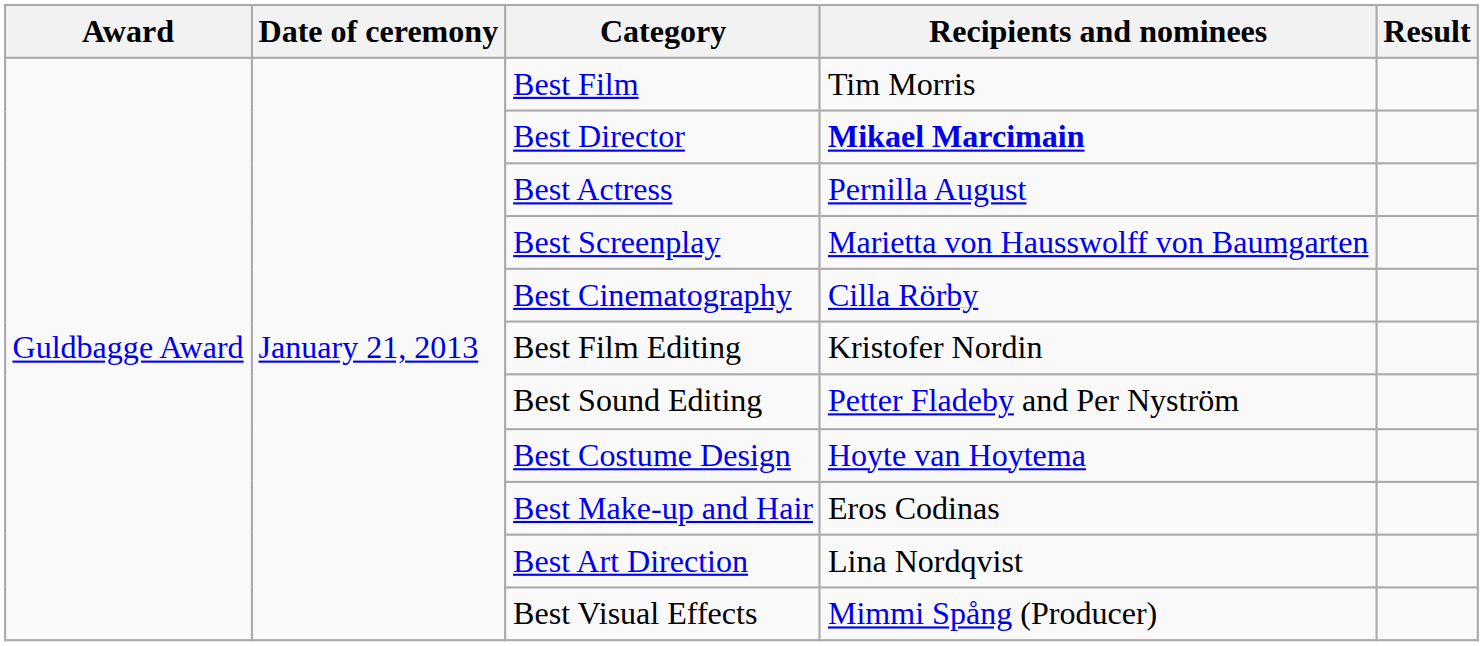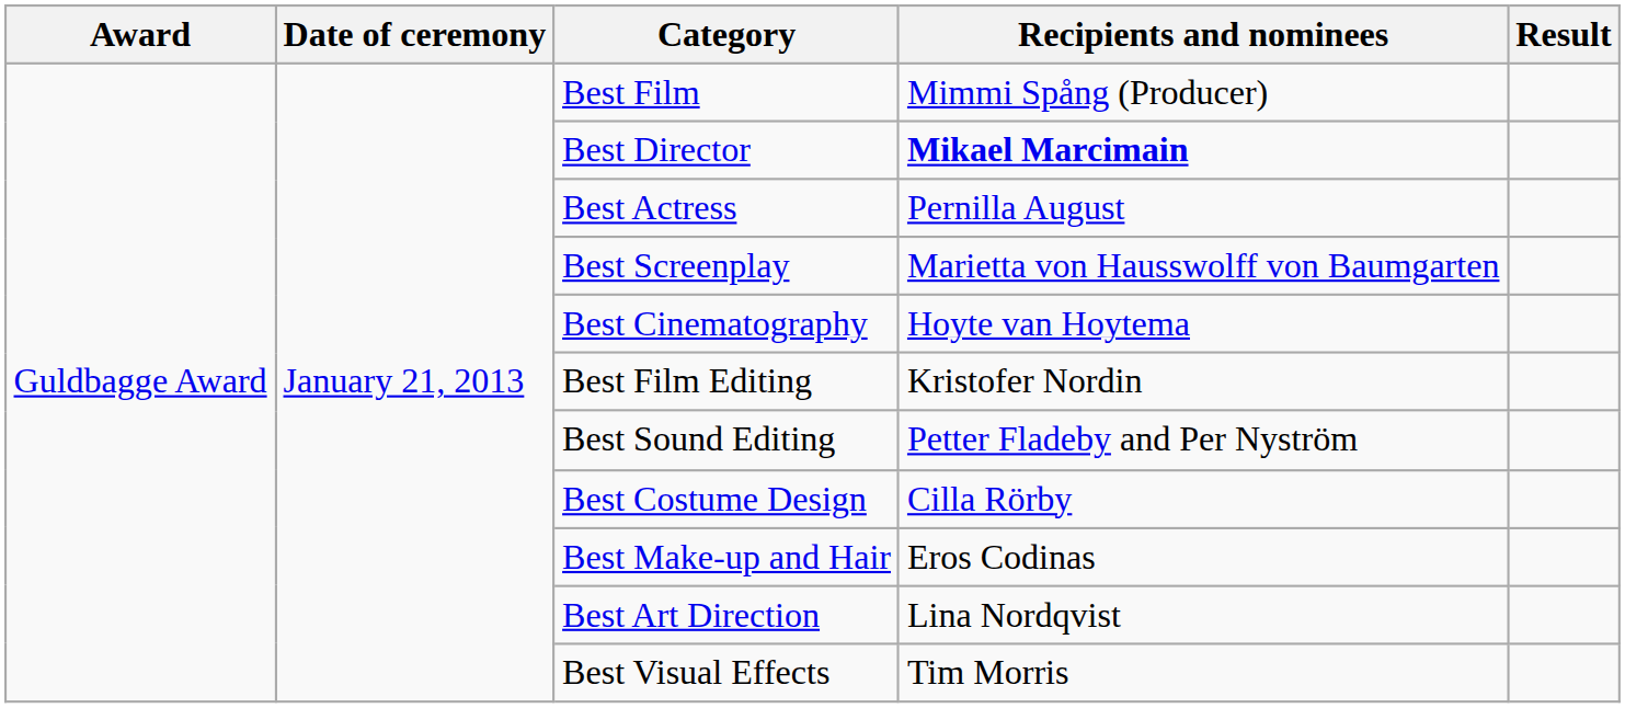Best Film | Recipients and nominees: Tim Morris -> Mimmi Spång (Producer)
Best Cinematography | Recipients and nominees: Cilla Rörby -> Hoyte van Hoytema
Best Costume Design | Recipients and nominees: Hoyte van Hoytema -> Cilla Rörby
Best Visual Effects | Recipients and nominees: Mimmi Spång (Producer) -> Tim Morris
